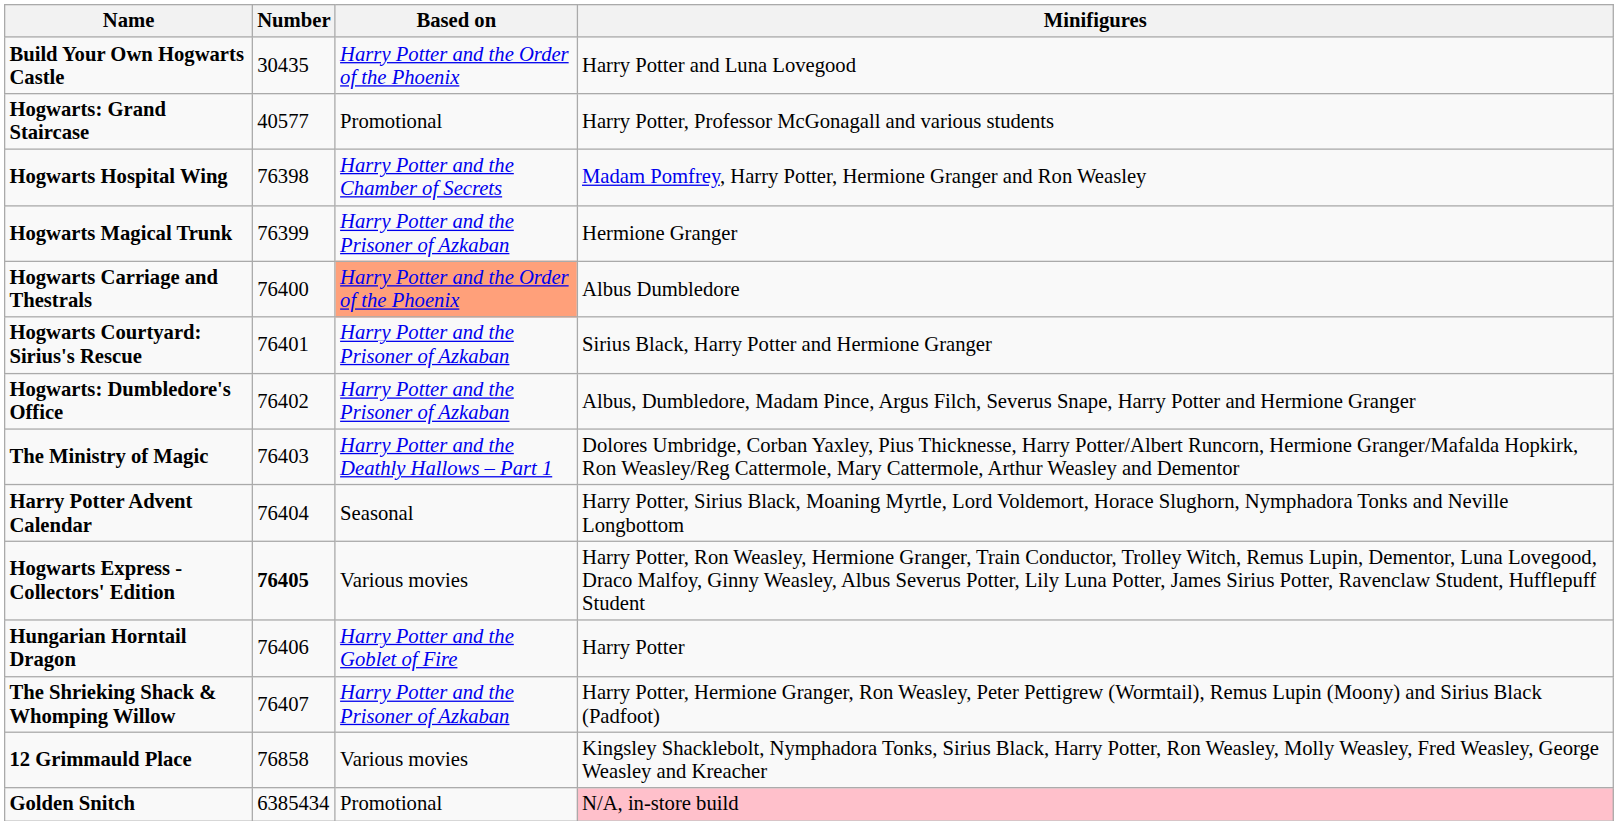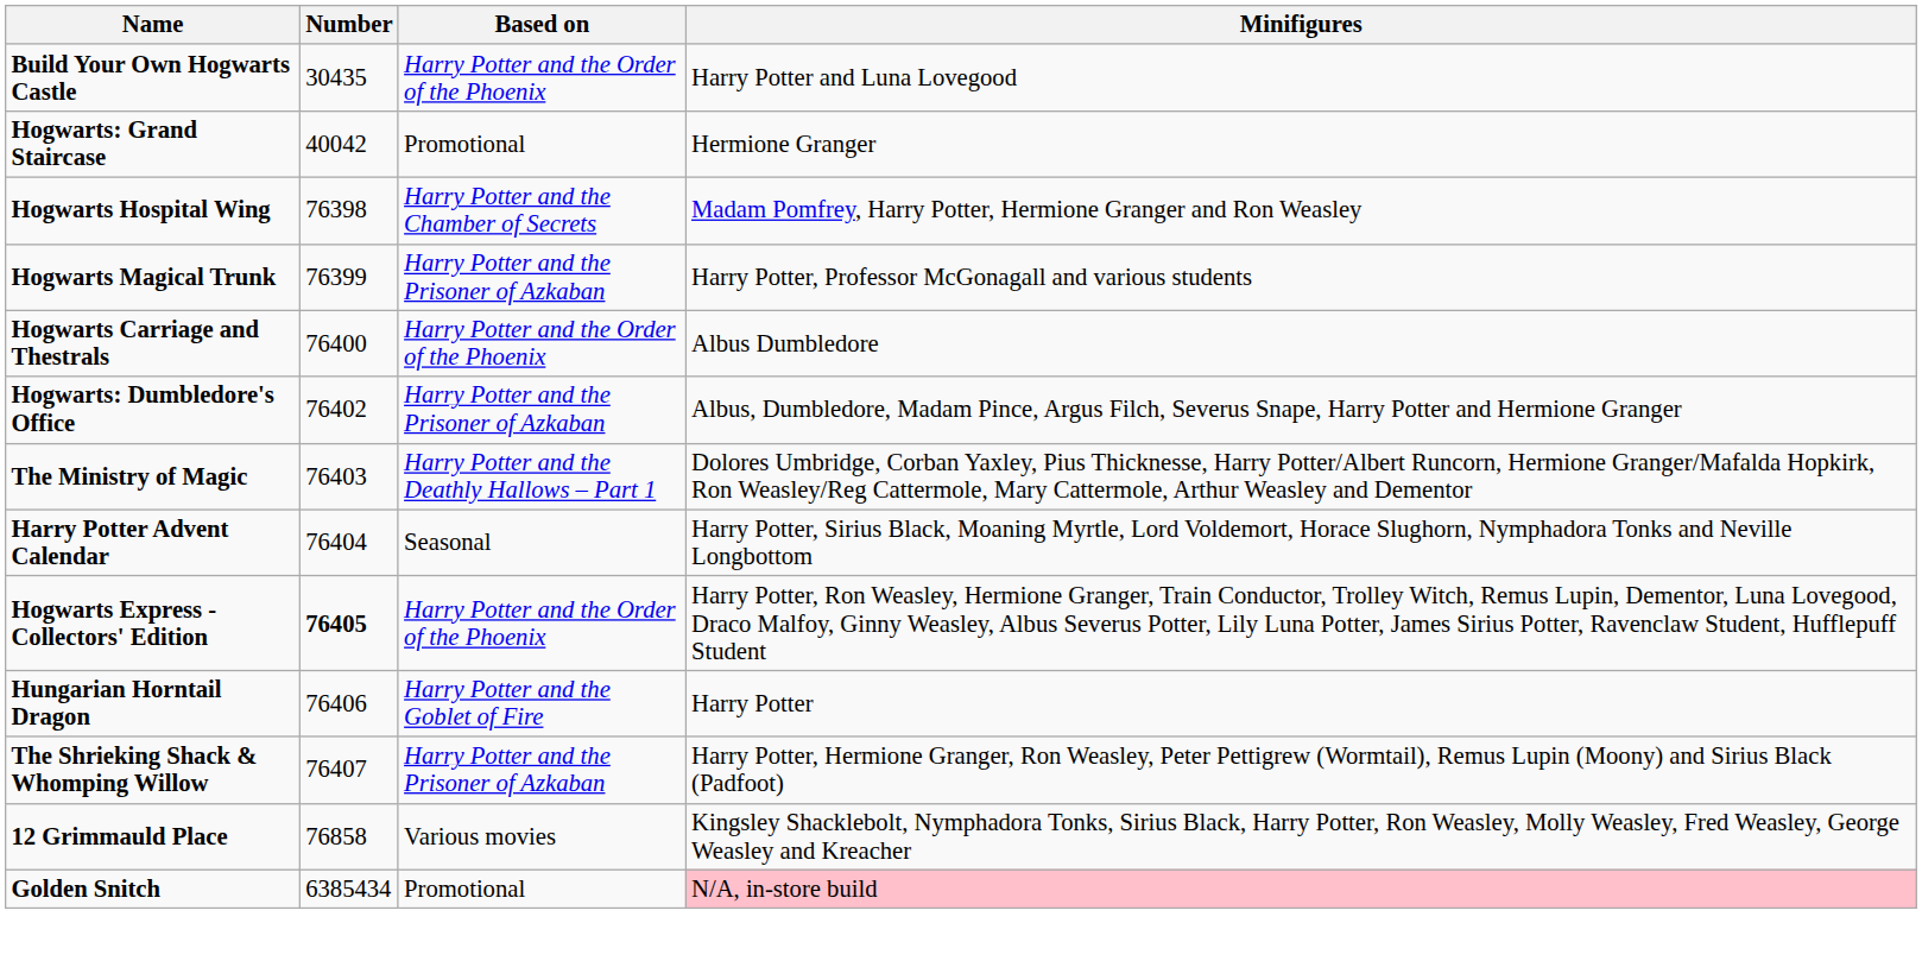Hogwarts: Grand Staircase | Number: 40577 -> 40042
Hogwarts: Grand Staircase | Minifigures: Harry Potter, Professor McGonagall and various students -> Hermione Granger
Hogwarts Magical Trunk | Minifigures: Hermione Granger -> Harry Potter, Professor McGonagall and various students
Hogwarts Carriage and Thestrals | Based on: lightsalmon background -> no background
- row: Hogwarts Courtyard: Sirius's Rescue | 76401 | Harry Potter and the Prisoner of Azkaban | Sirius Black, Harry Potter and Hermione Granger
Hogwarts Express - Collectors' Edition | Based on: Various movies -> Harry Potter and the Order of the Phoenix
